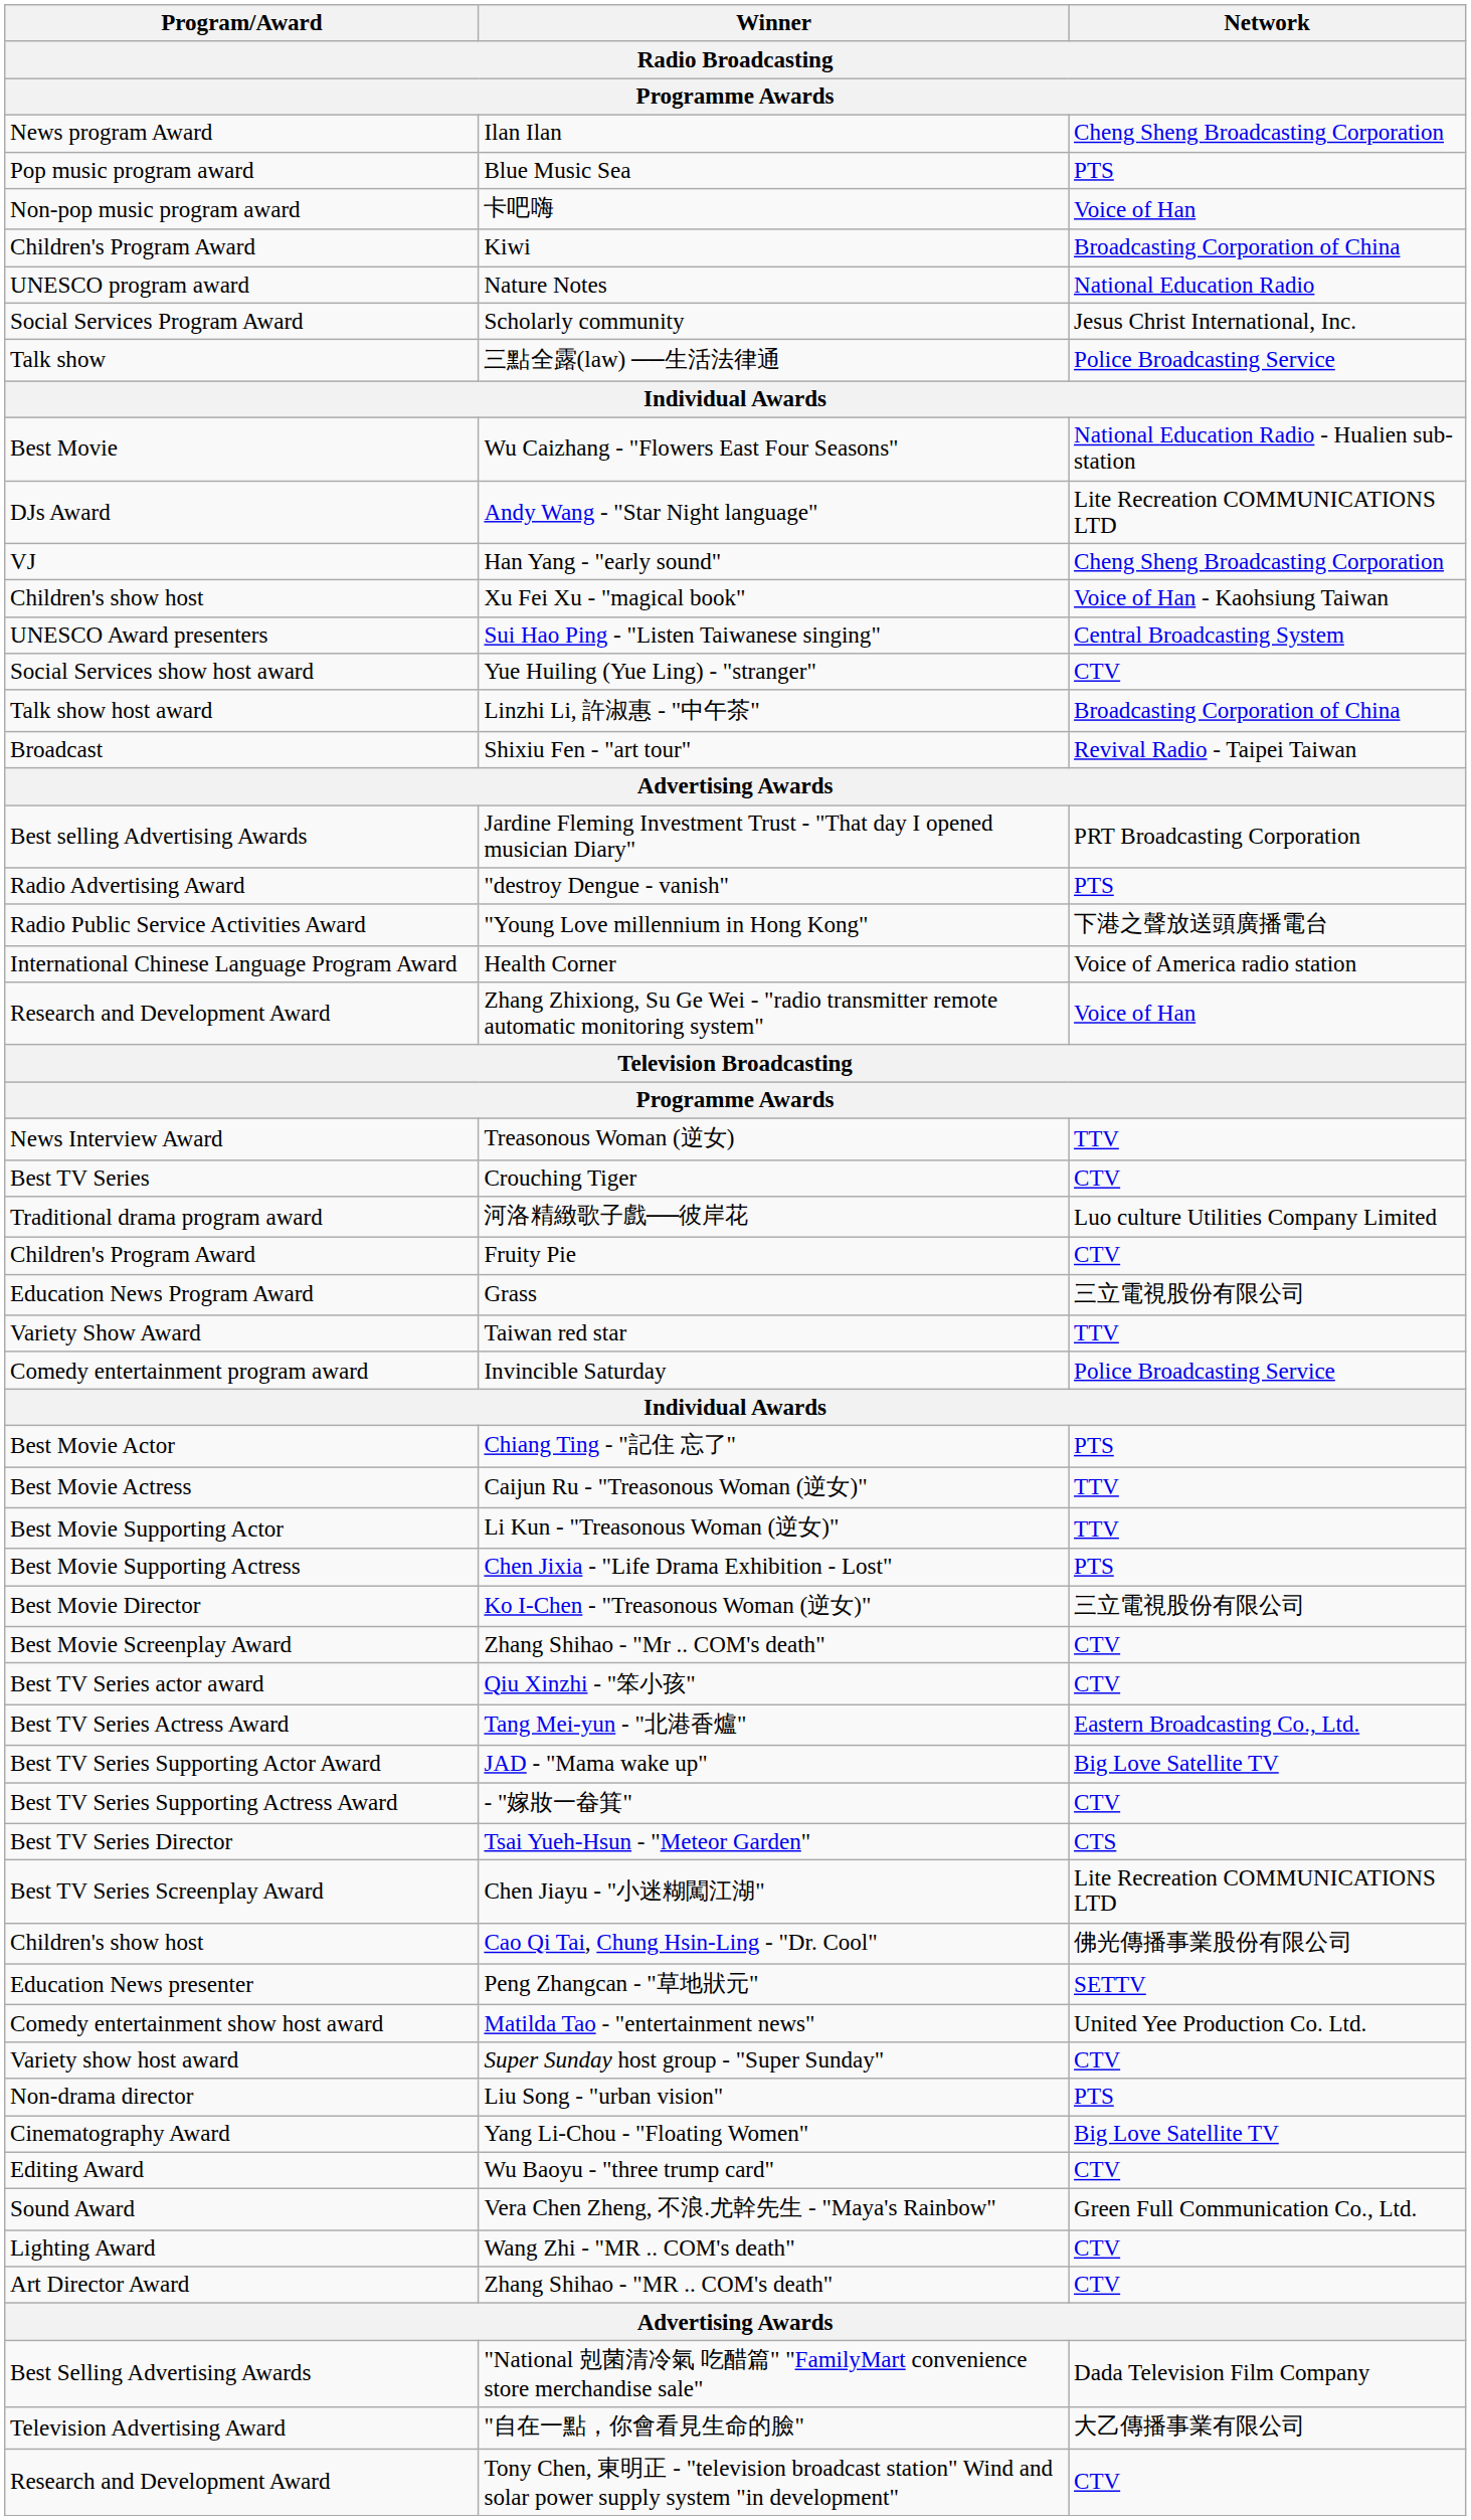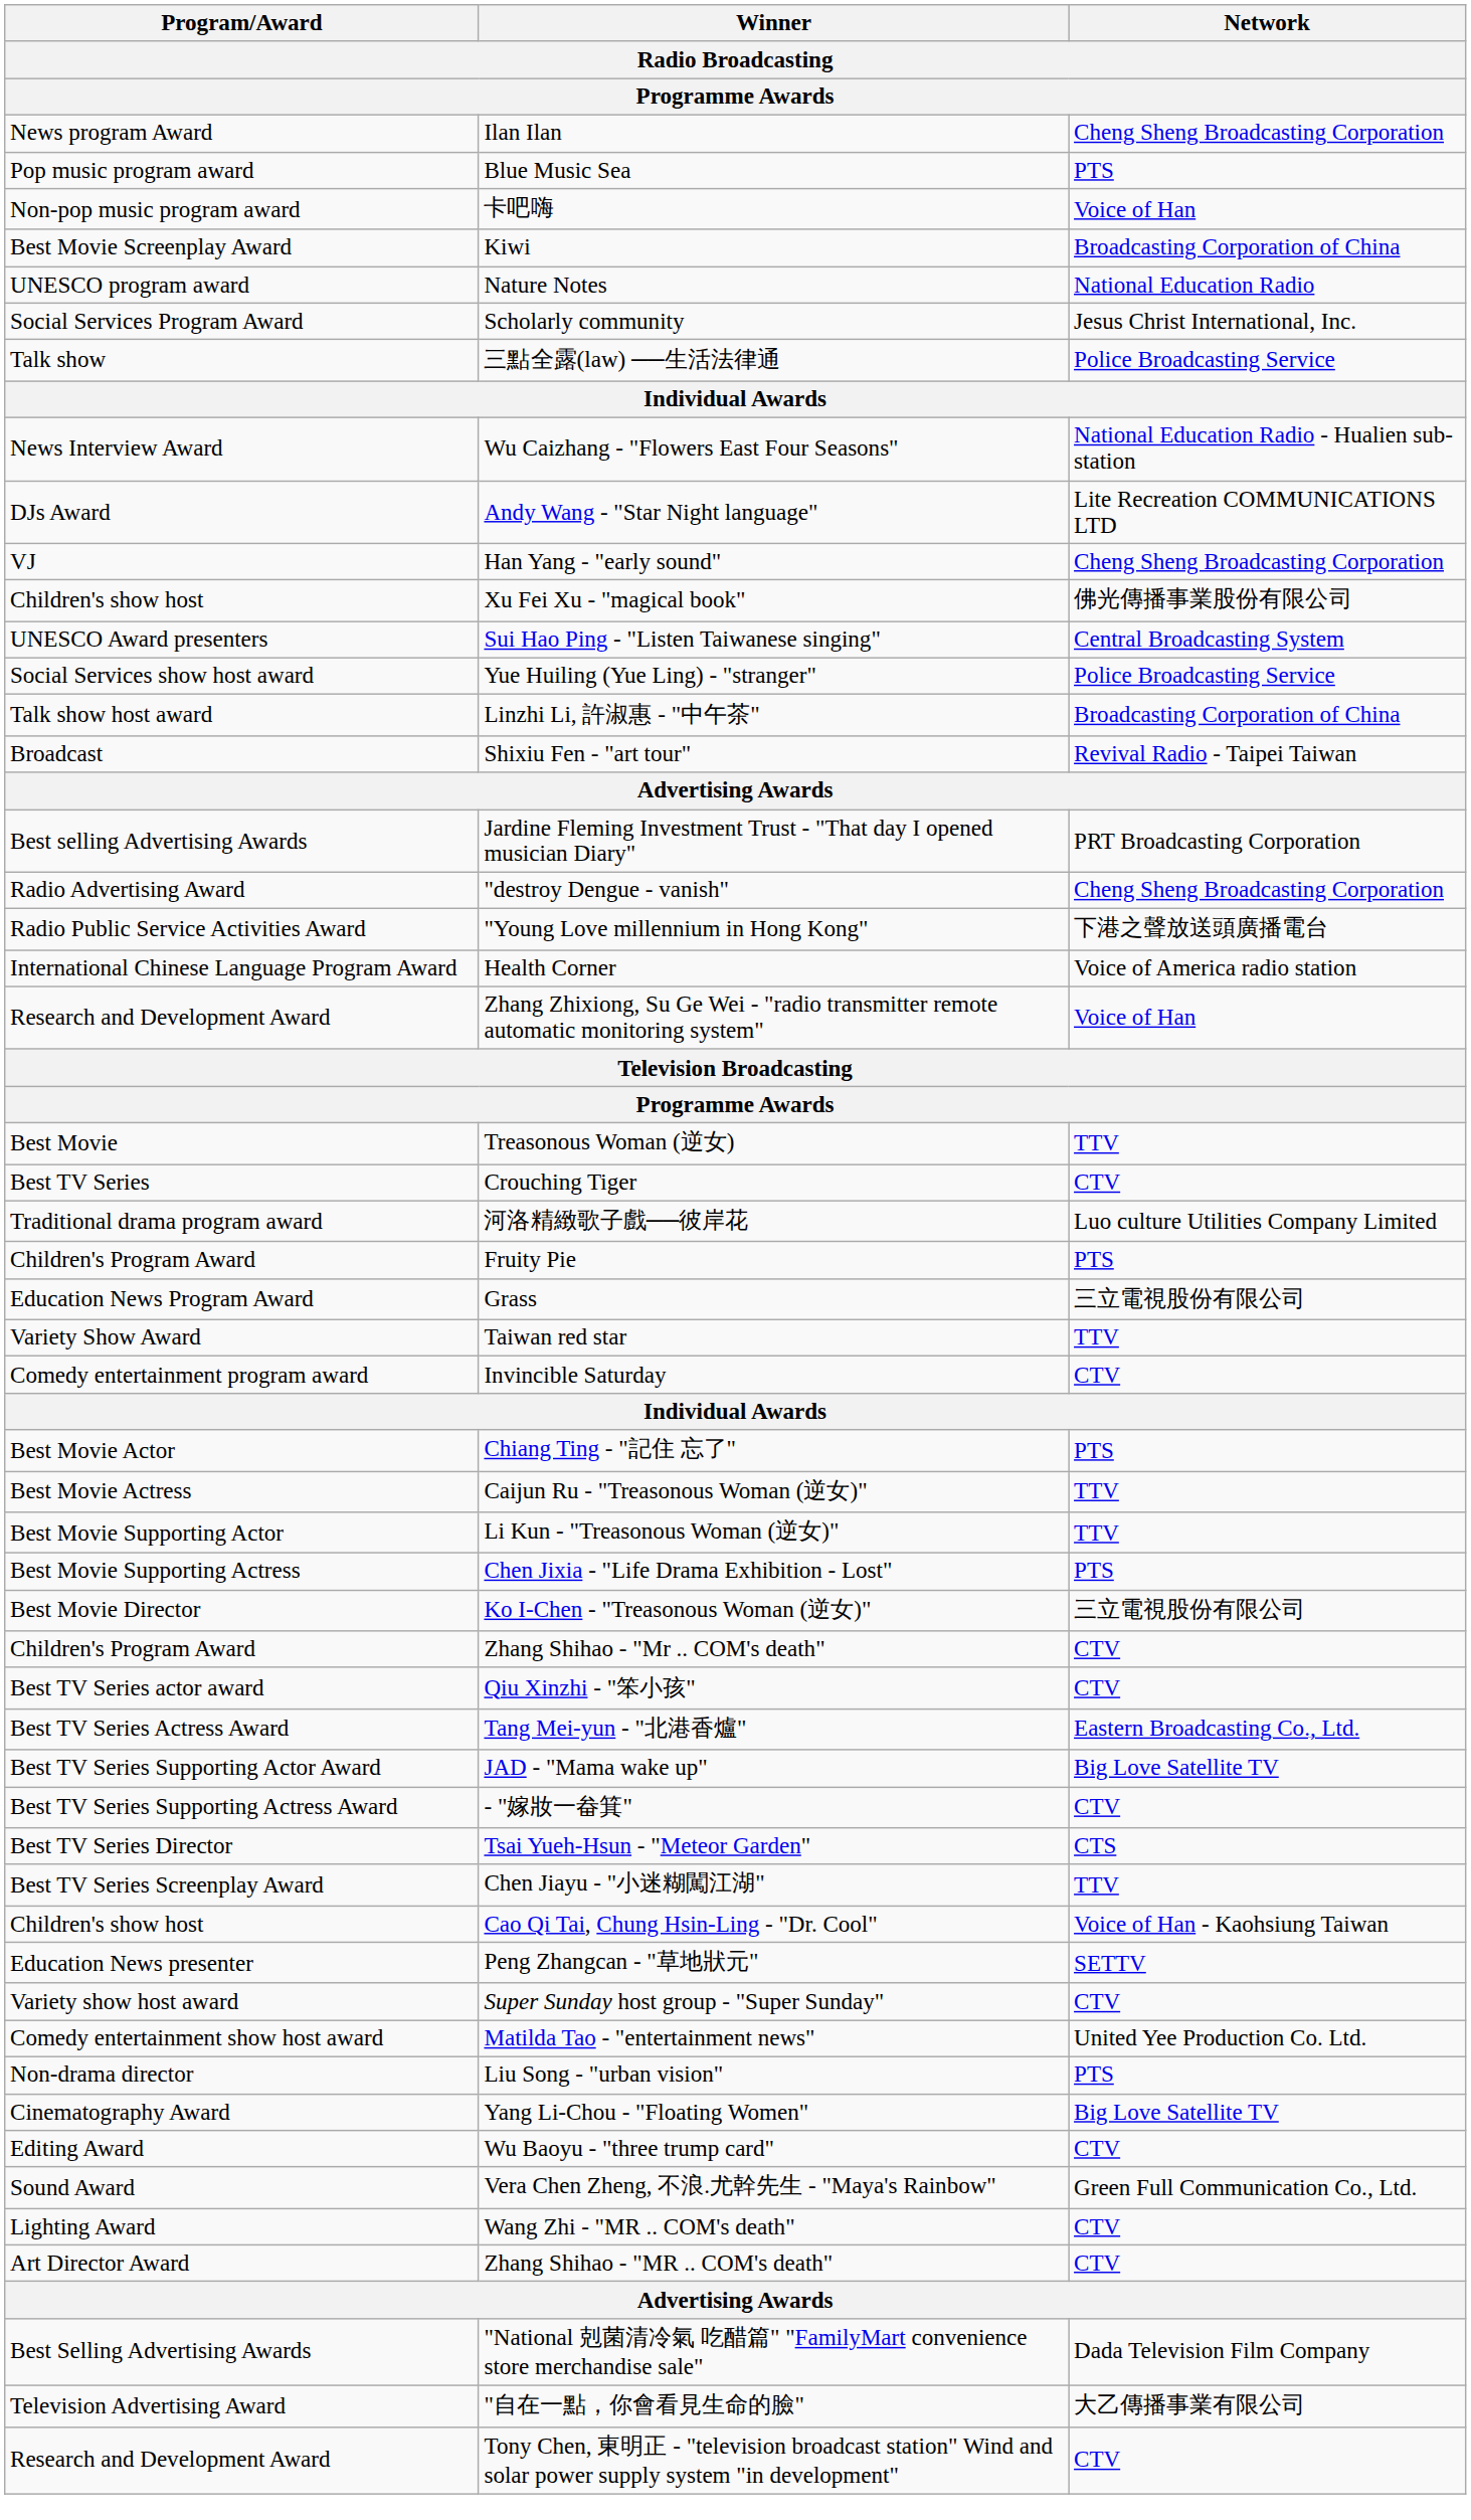Kiwi | Program/Award: Children's Program Award -> Best Movie Screenplay Award
Wu Caizhang - "Flowers East Four Seasons" | Program/Award: Best Movie -> News Interview Award
Xu Fei Xu - "magical book" | Network: Voice of Han - Kaohsiung Taiwan -> 佛光傳播事業股份有限公司
Yue Huiling (Yue Ling) - "stranger" | Network: CTV -> Police Broadcasting Service
"destroy Dengue - vanish" | Network: PTS -> Cheng Sheng Broadcasting Corporation
Treasonous Woman (逆女) | Program/Award: News Interview Award -> Best Movie
Fruity Pie | Network: CTV -> PTS
Invincible Saturday | Network: Police Broadcasting Service -> CTV
Zhang Shihao - "Mr .. COM's death" | Program/Award: Best Movie Screenplay Award -> Children's Program Award
Chen Jiayu - "小迷糊闖江湖" | Network: Lite Recreation COMMUNICATIONS LTD -> TTV
Cao Qi Tai, Chung Hsin-Ling - "Dr. Cool" | Network: 佛光傳播事業股份有限公司 -> Voice of Han - Kaohsiung Taiwan
rows swapped: Super Sunday host group - "Super Sunday" <-> Matilda Tao - "entertainment news"
